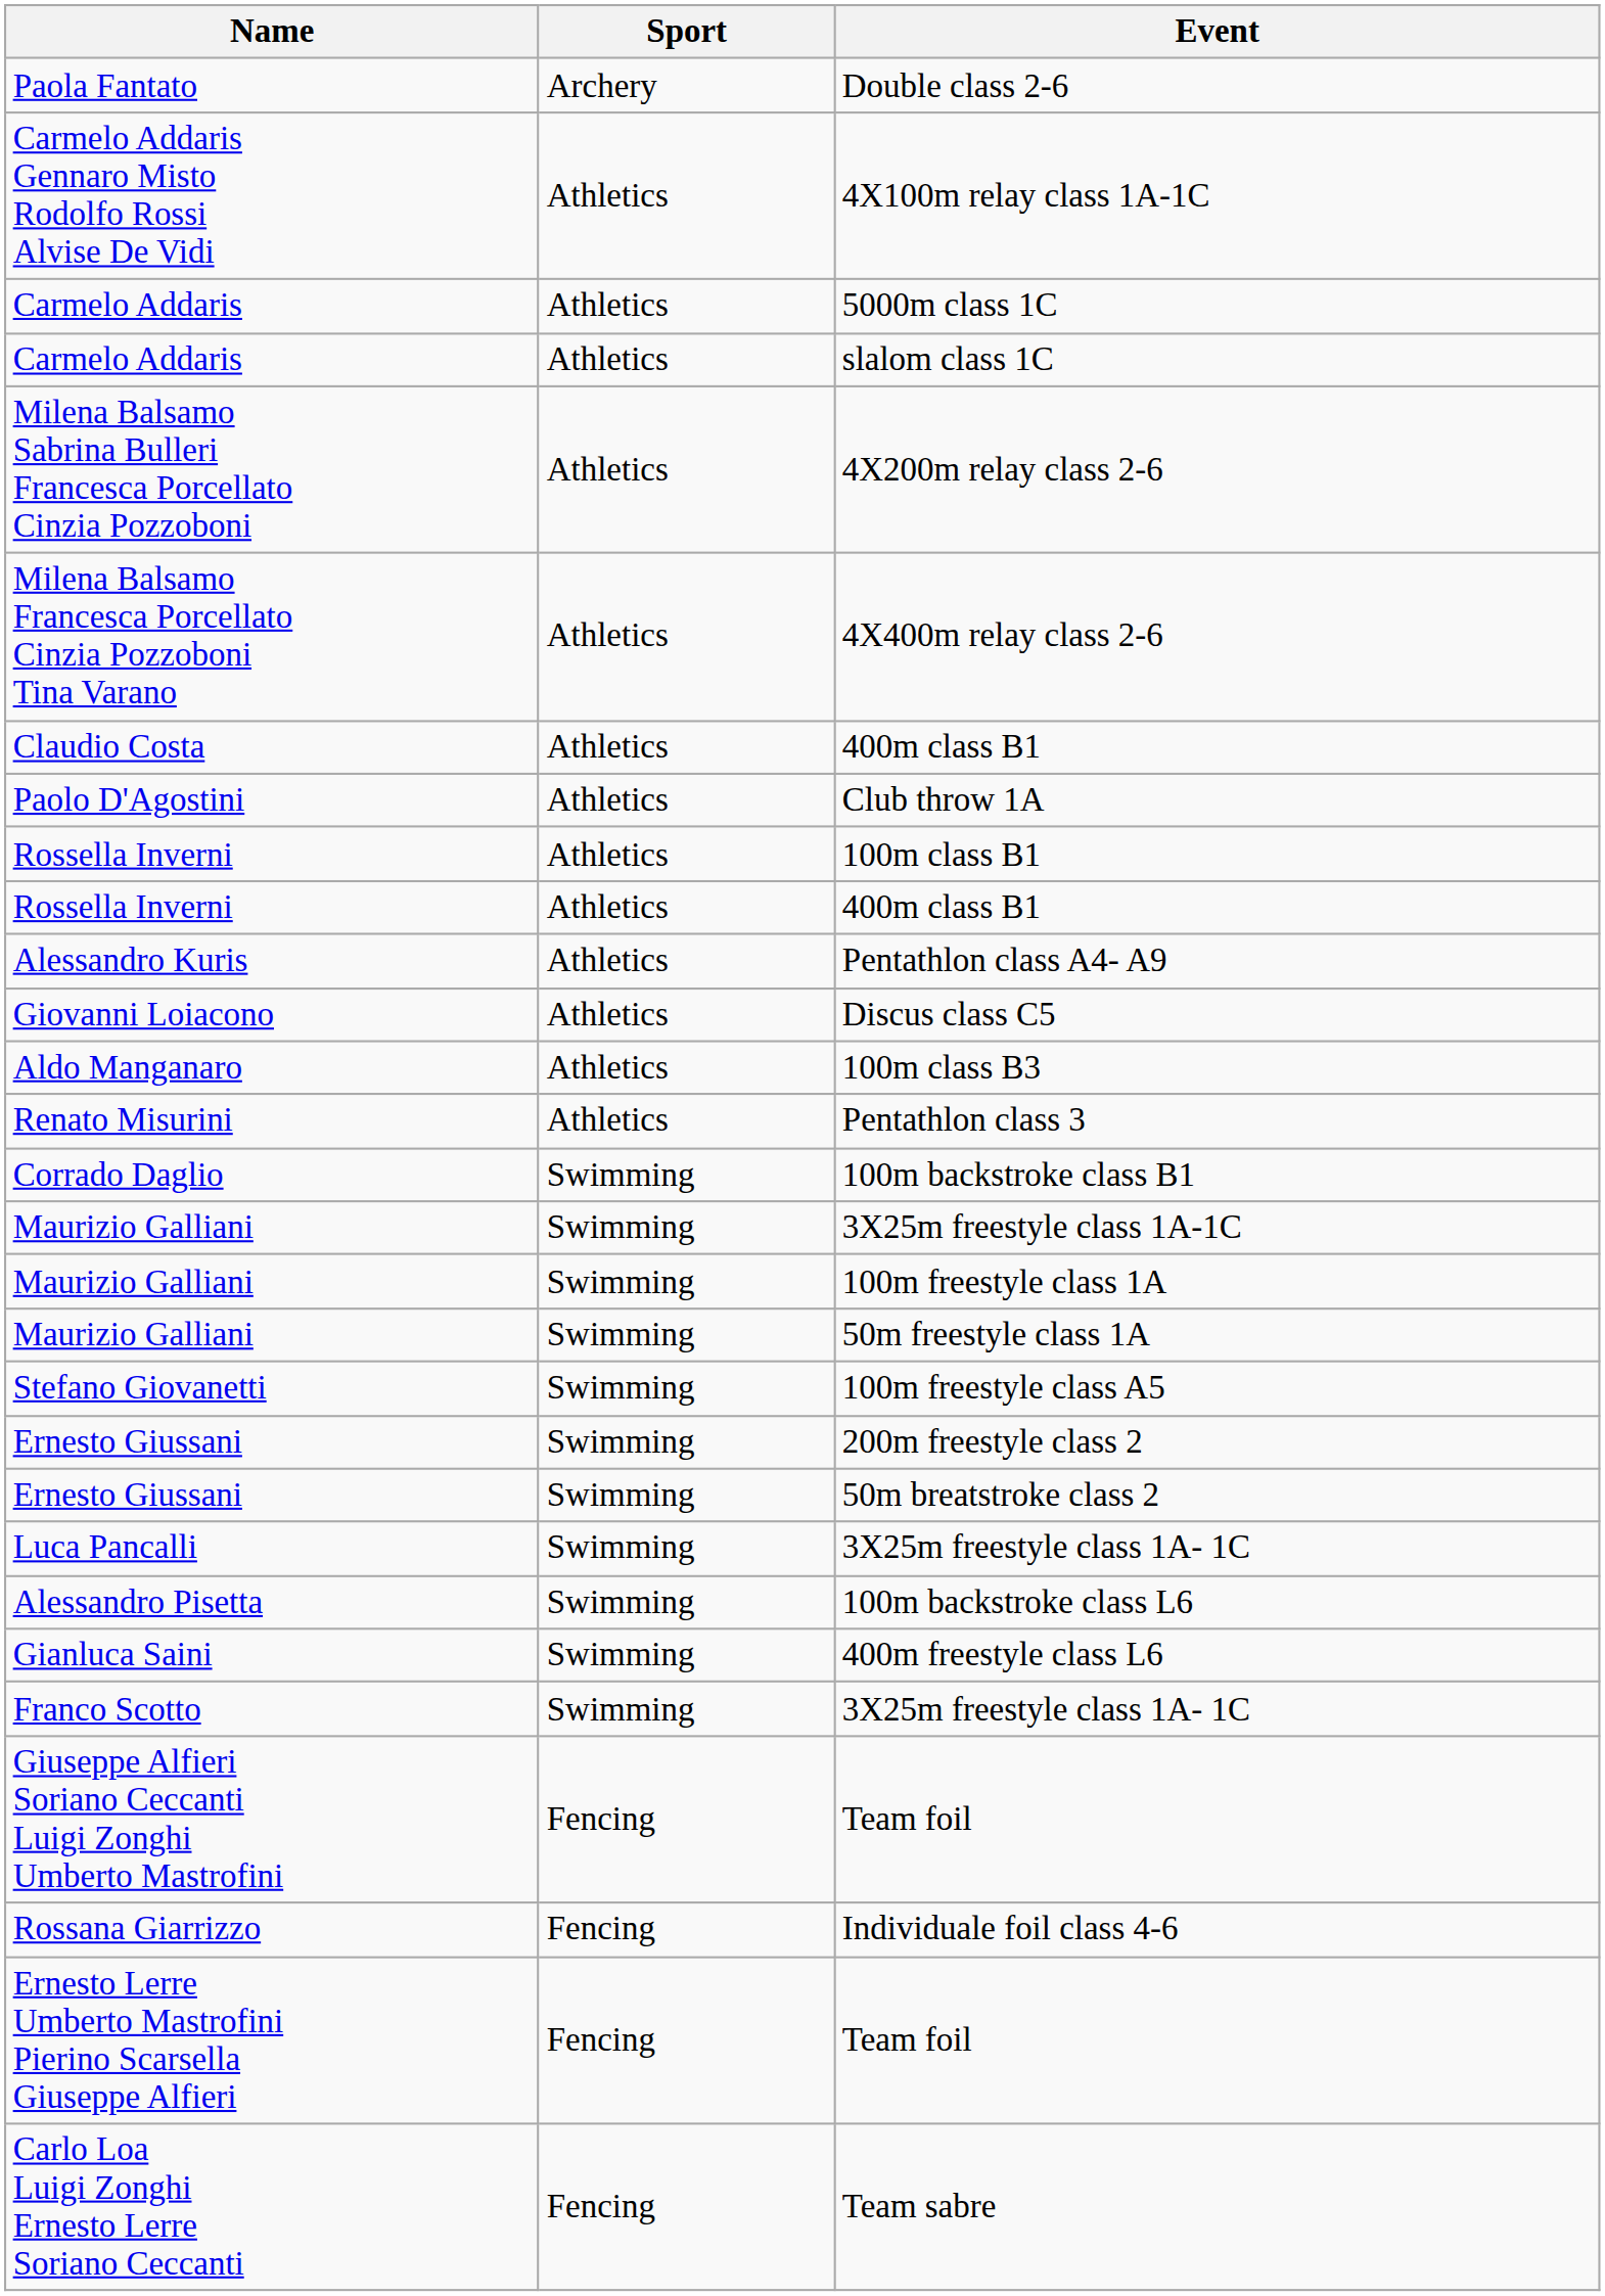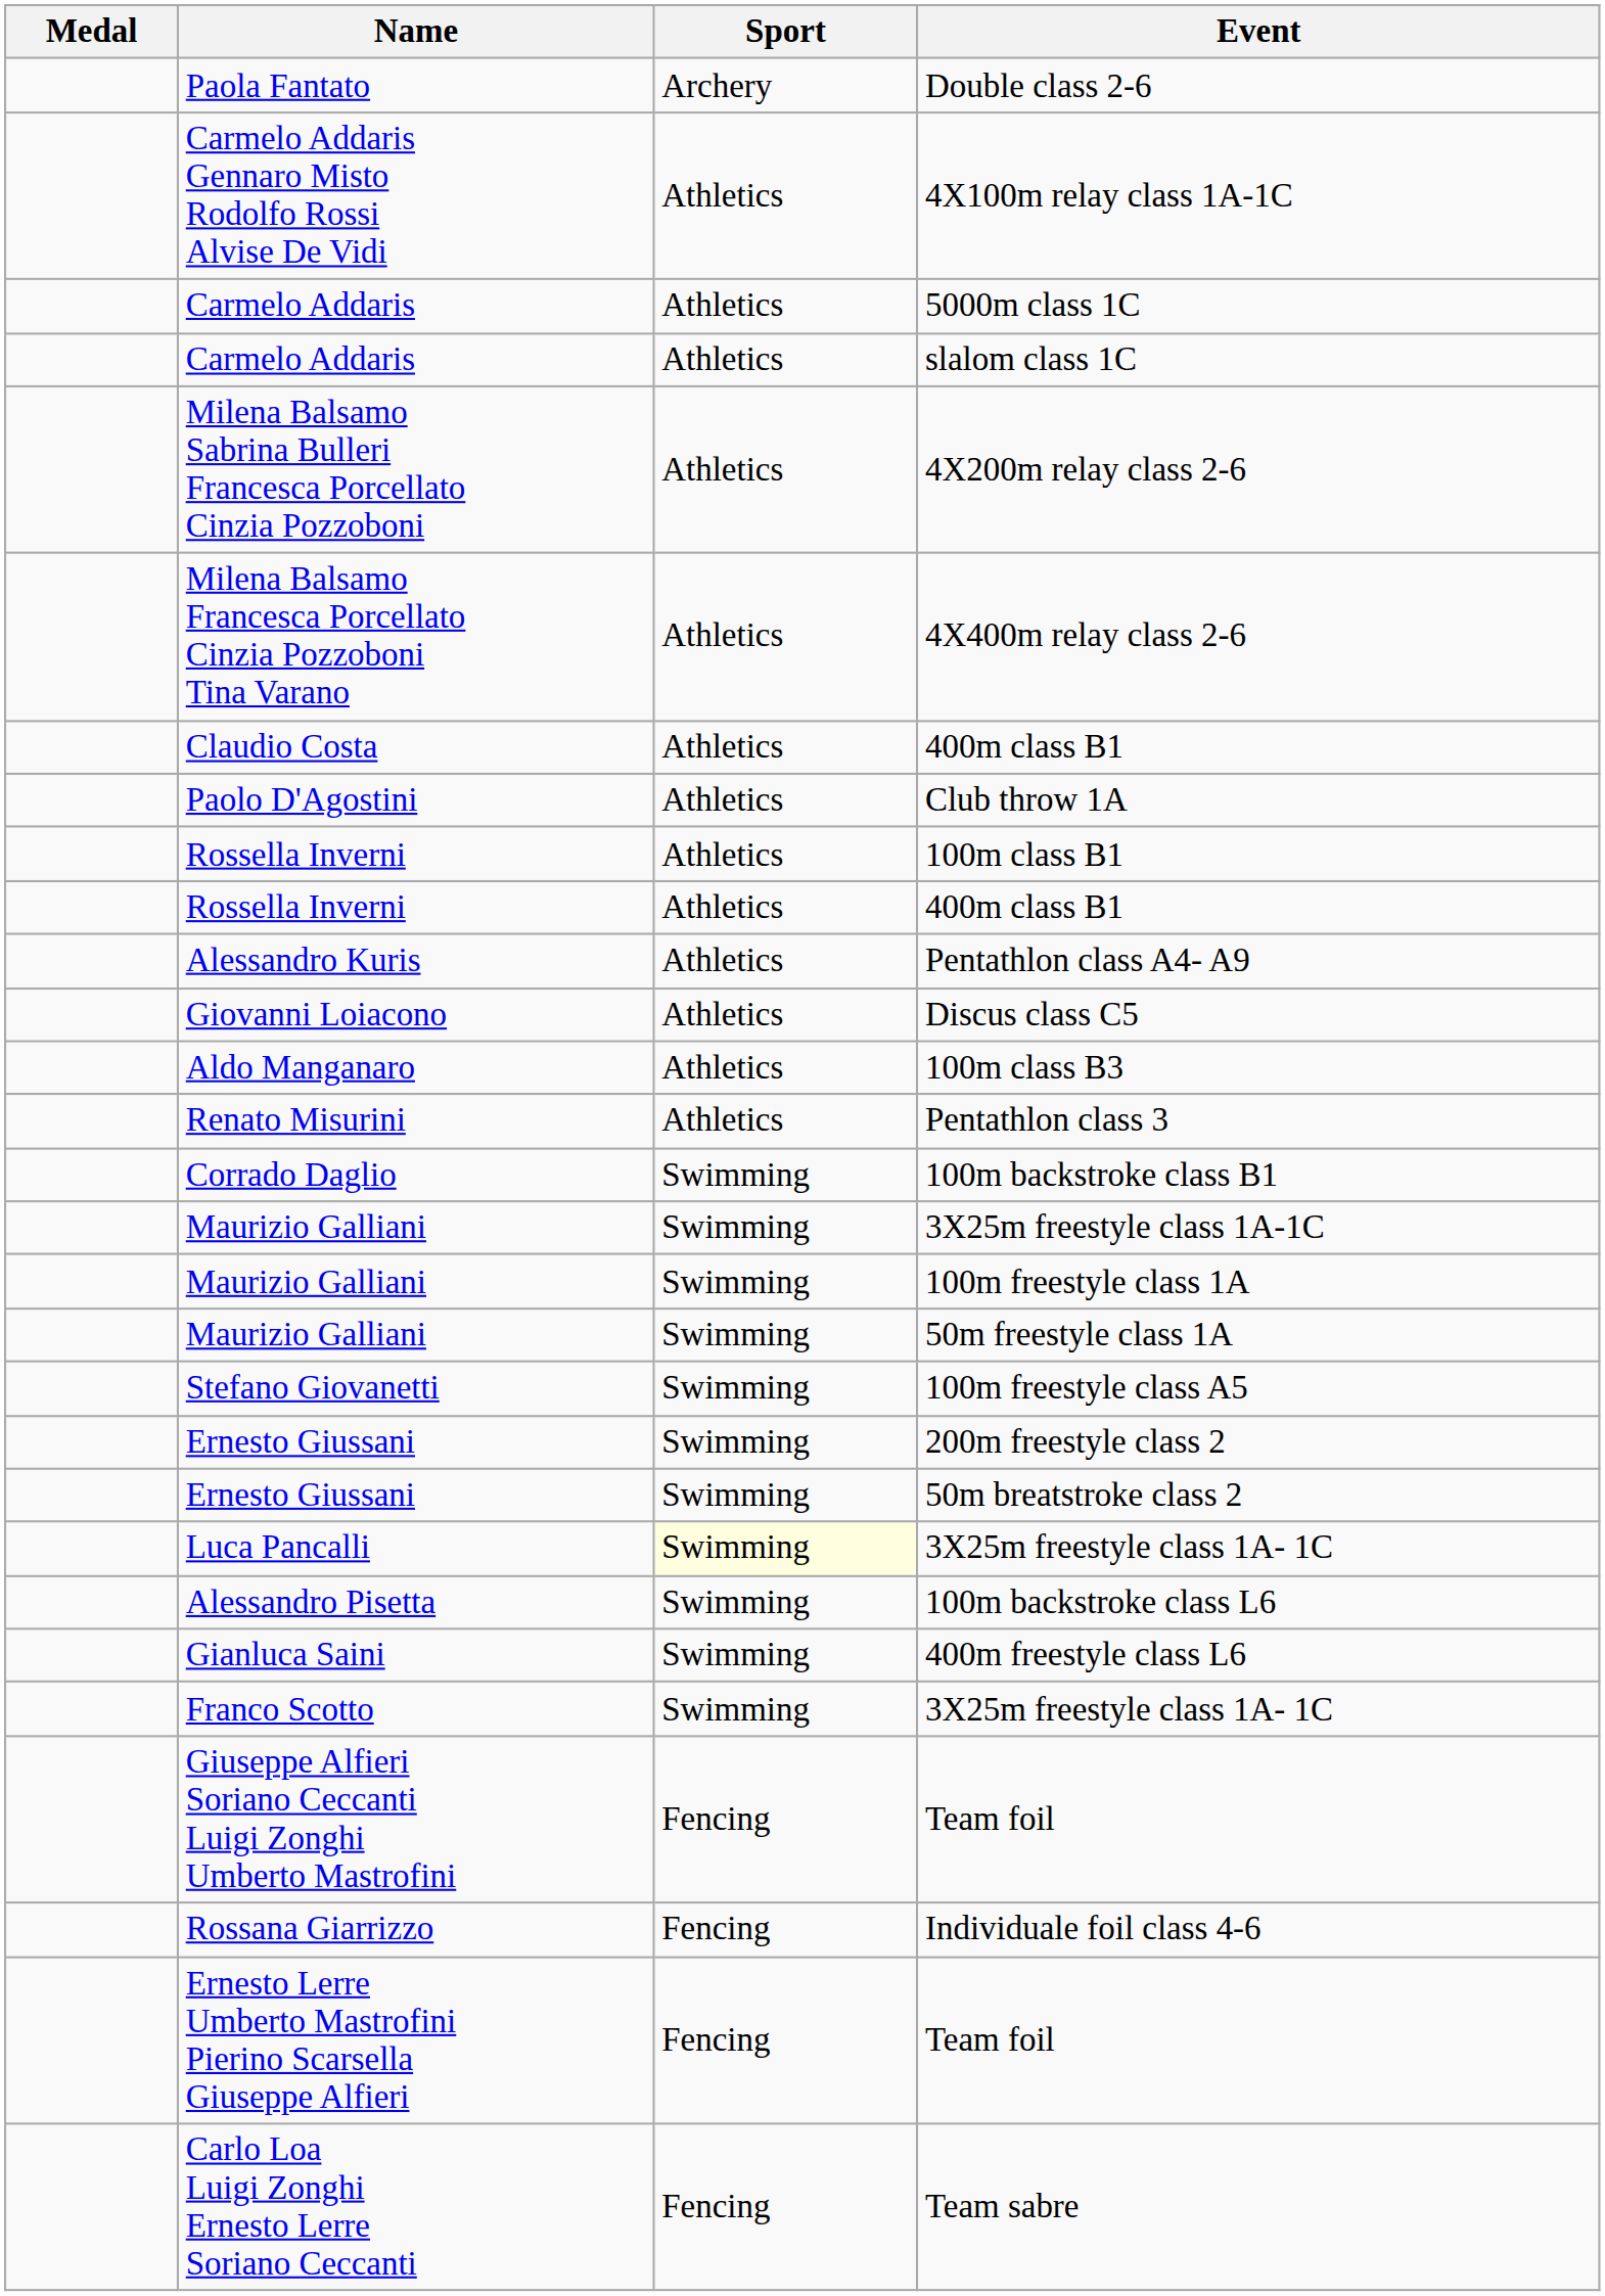+ column: Medal
Luca Pancalli / 3X25m freestyle class 1A- 1C | Sport: no background -> lightyellow background
